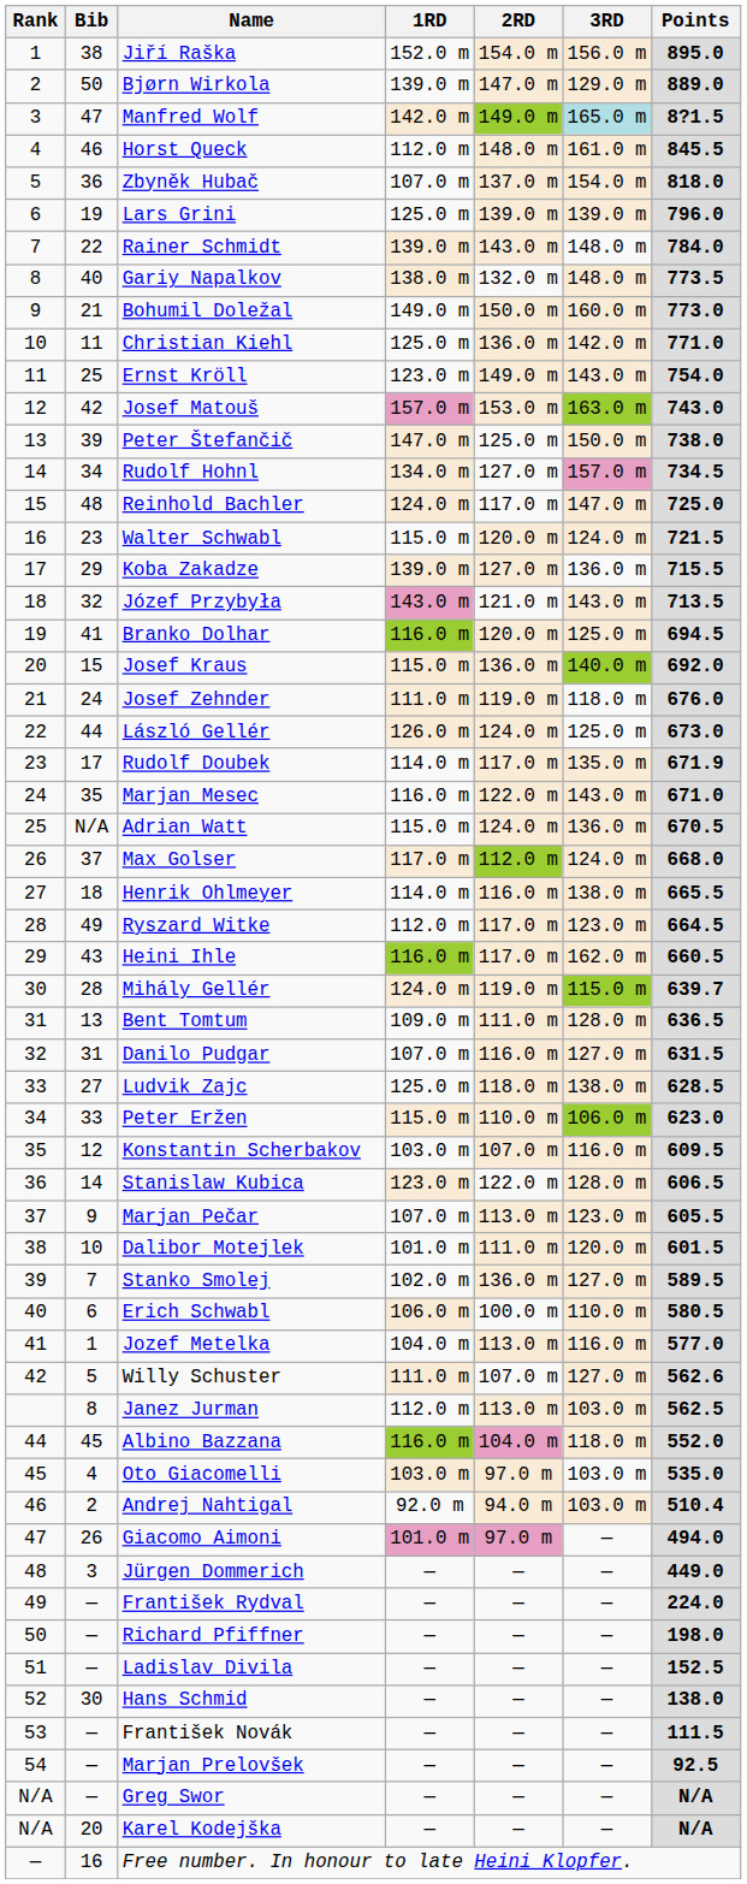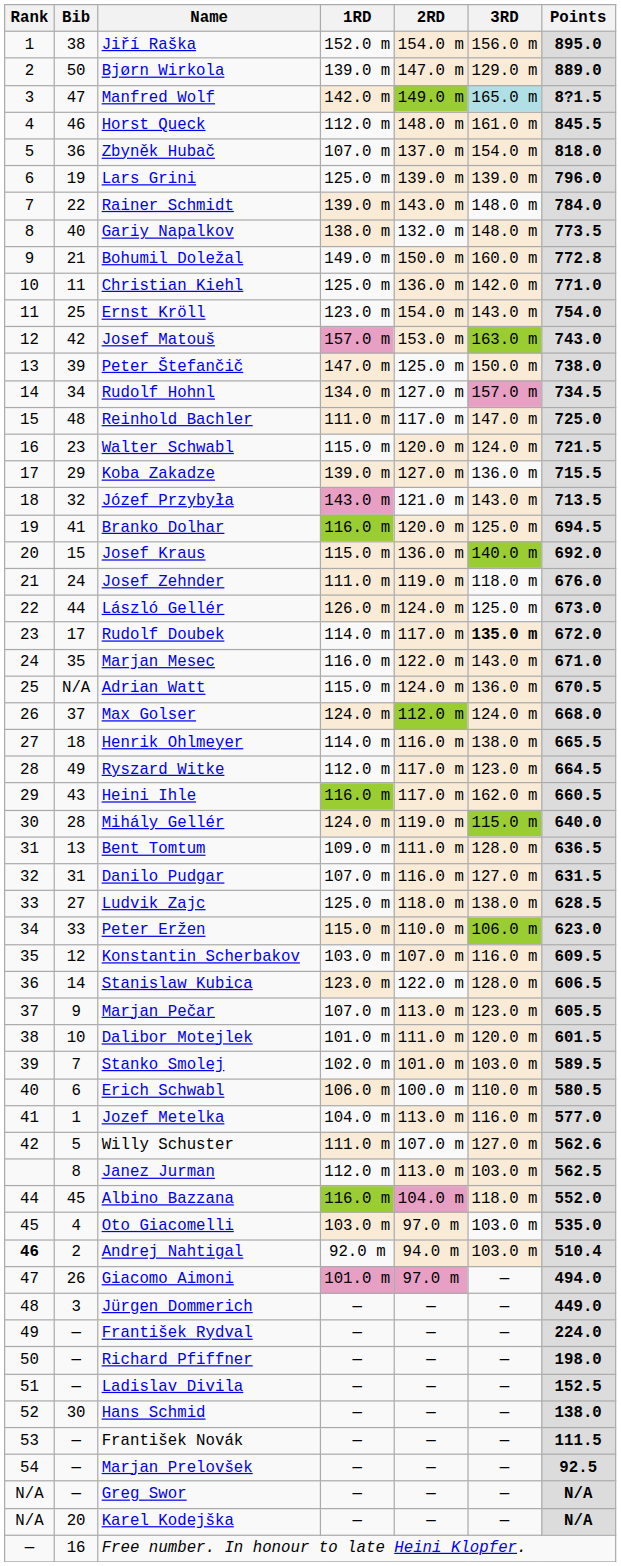Bohumil Doležal | Points: 773.0 -> 772.8
Ernst Kröll | 2RD: 149.0 m -> 154.0 m
Reinhold Bachler | 1RD: 124.0 m -> 111.0 m
Rudolf Doubek | 3RD: normal -> bold
Rudolf Doubek | Points: 671.9 -> 672.0
Max Golser | 1RD: 117.0 m -> 124.0 m
Mihály Gellér | Points: 639.7 -> 640.0
Stanko Smolej | 2RD: 136.0 m -> 101.0 m
Stanko Smolej | 3RD: 127.0 m -> 103.0 m
Andrej Nahtigal | Rank: normal -> bold
